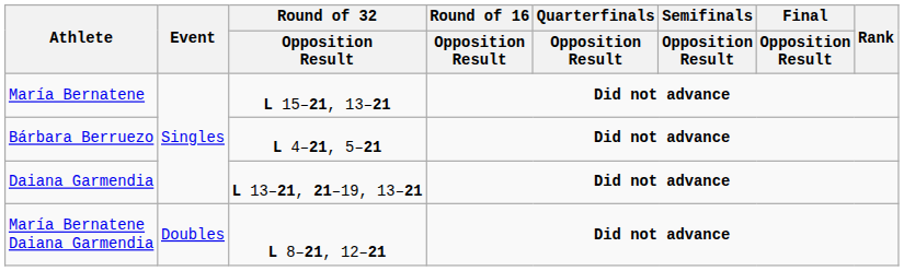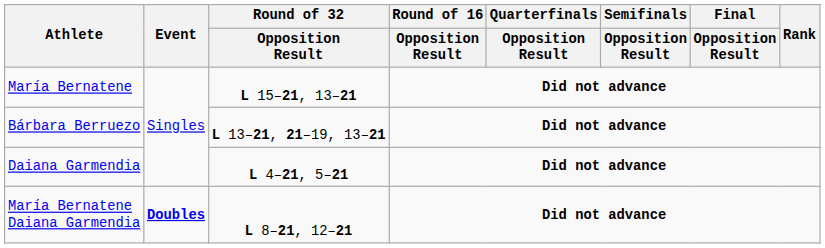Bárbara Berruezo | Round of 32 / Opposition Result: L 4–21, 5–21 -> L 13–21, 21–19, 13–21
Daiana Garmendia | Round of 32 / Opposition Result: L 13–21, 21–19, 13–21 -> L 4–21, 5–21
María Bernatene Daiana Garmendia | Event: normal -> bold
